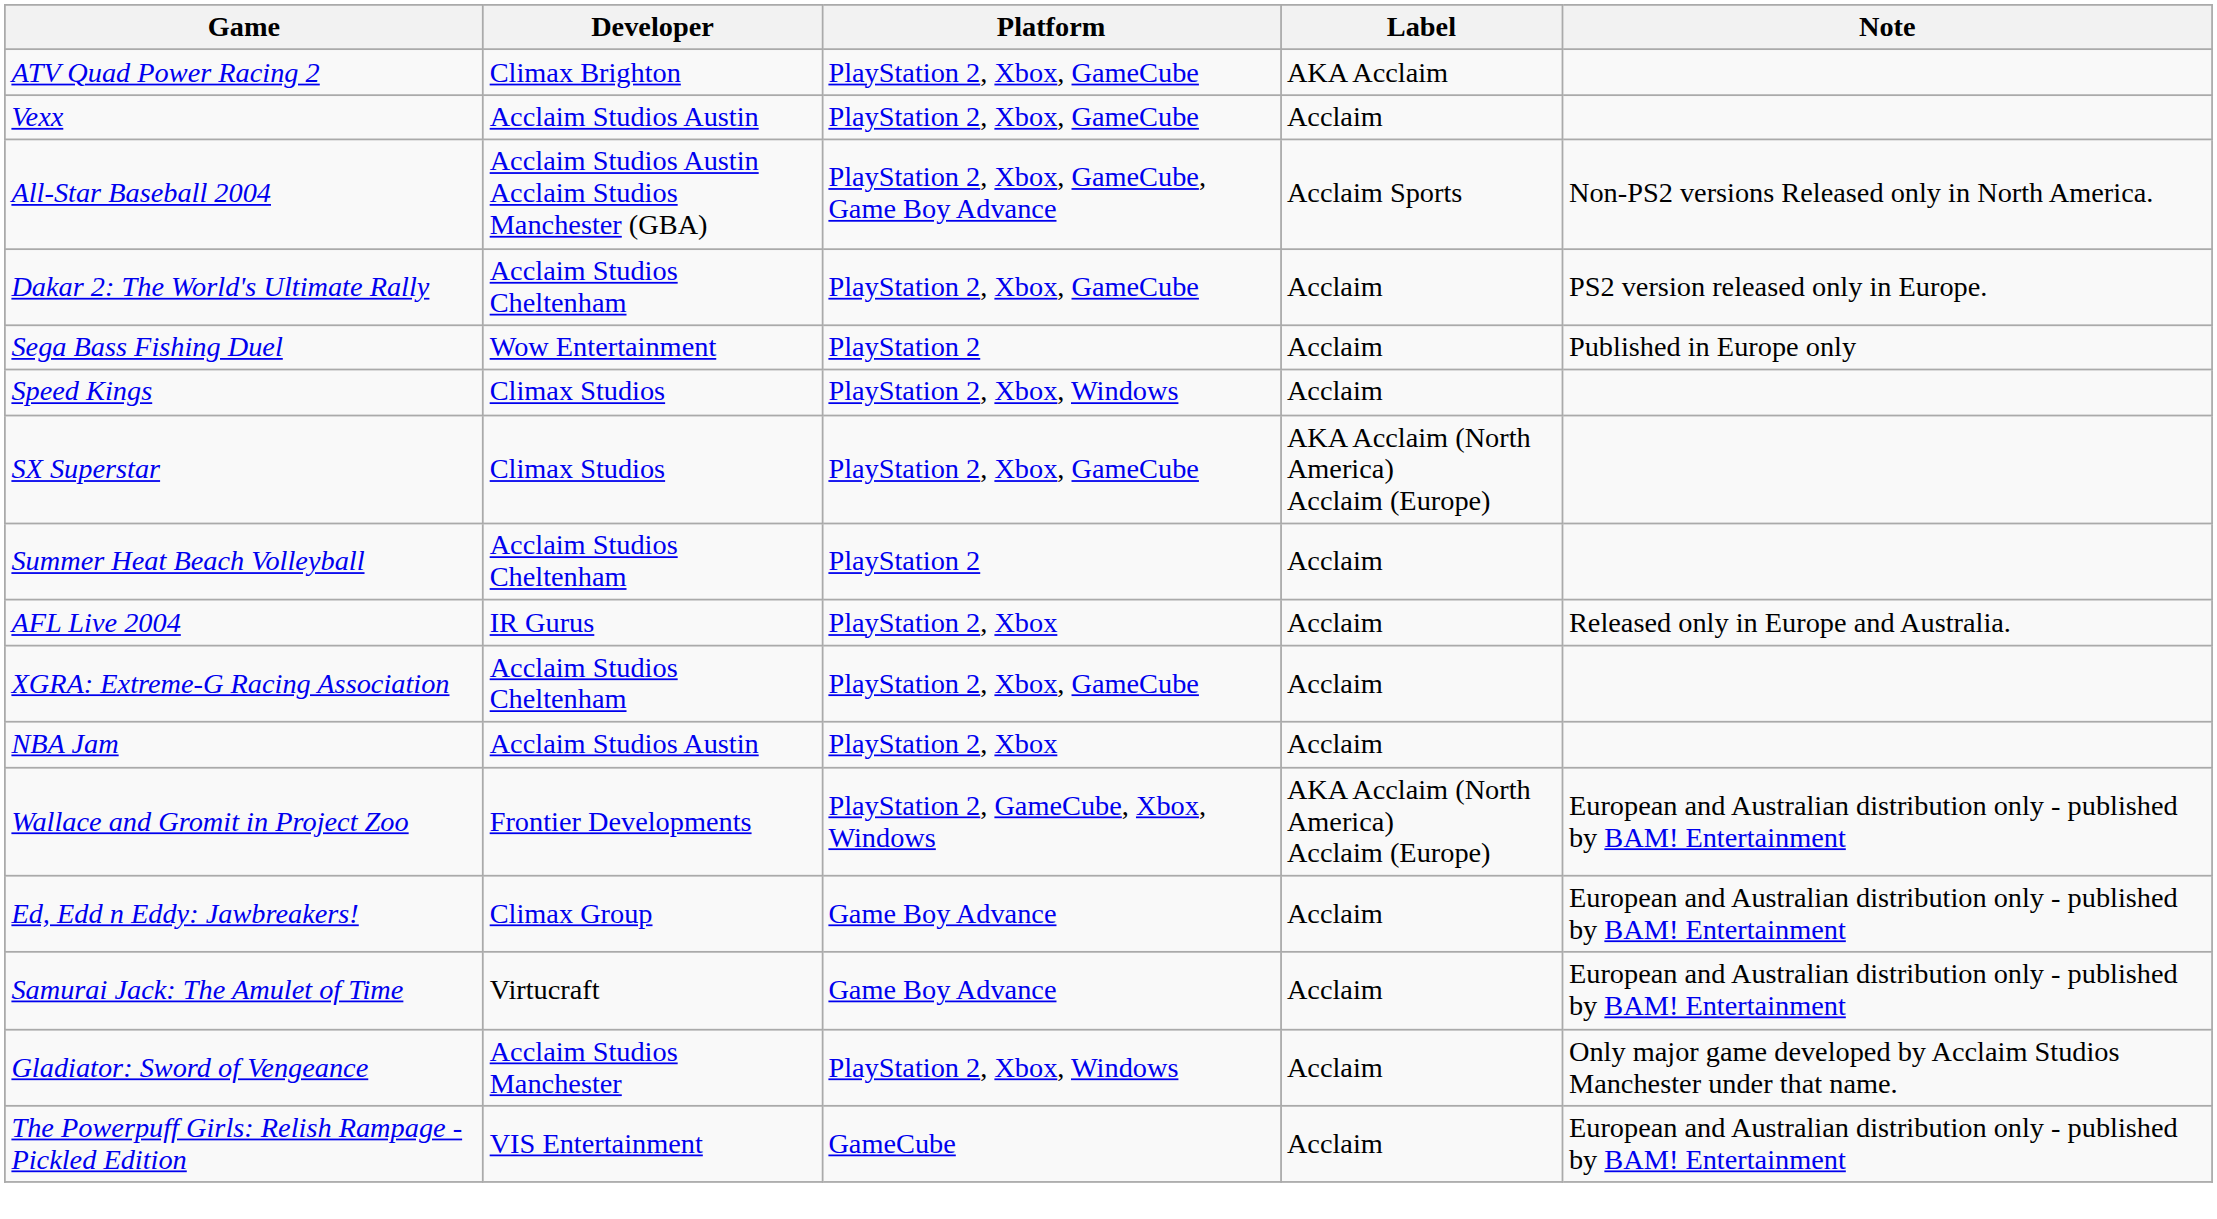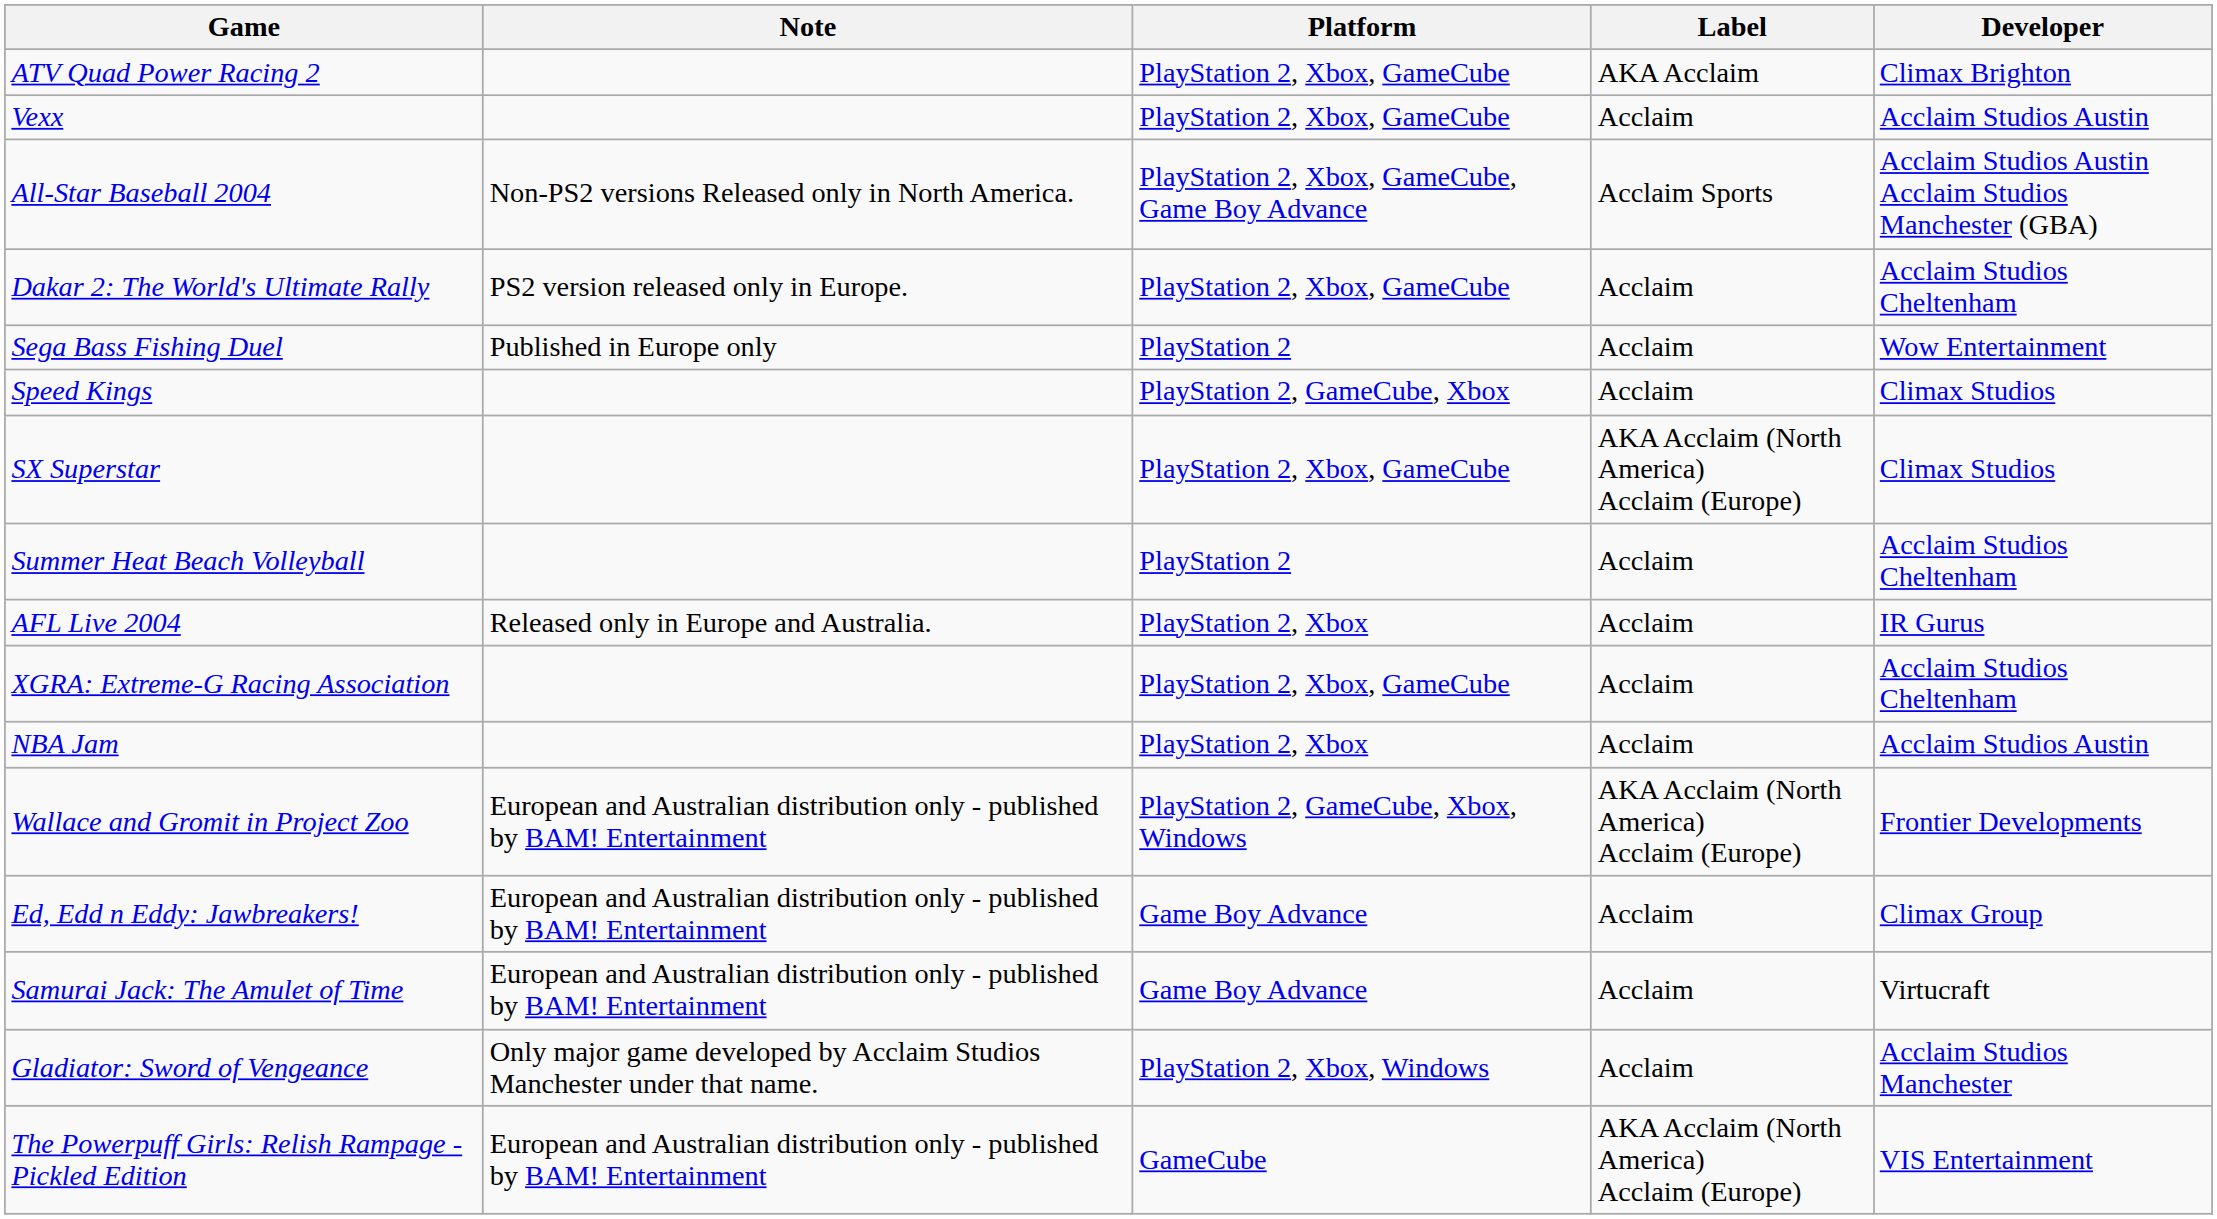columns swapped: Developer <-> Note
Speed Kings | Platform: PlayStation 2, Xbox, Windows -> PlayStation 2, GameCube, Xbox
The Powerpuff Girls: Relish Rampage - Pickled Edition | Label: Acclaim -> AKA Acclaim (North America) Acclaim (Europe)
